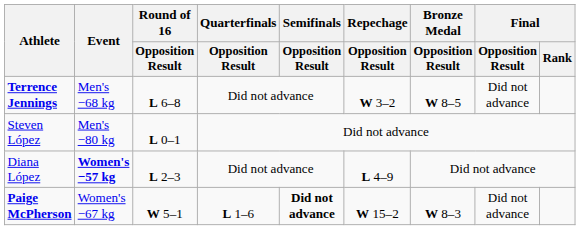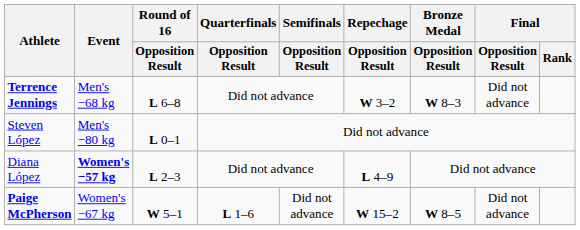Terrence Jennings | Bronze Medal / Opposition Result: W 8–5 -> W 8–3
Paige McPherson | Semifinals / Opposition Result: bold -> normal
Paige McPherson | Bronze Medal / Opposition Result: W 8–3 -> W 8–5
